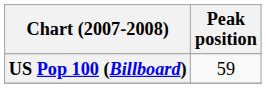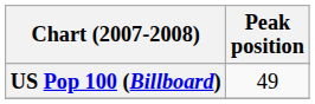US Pop 100 (Billboard) | Peak position: 59 -> 49
